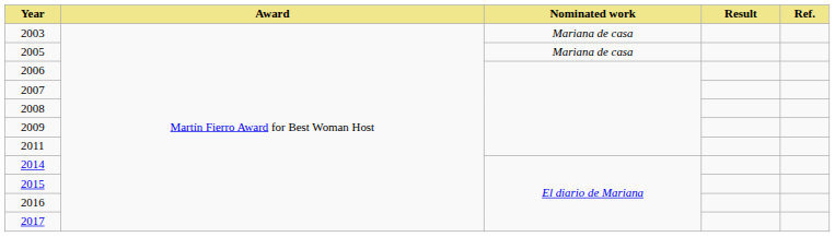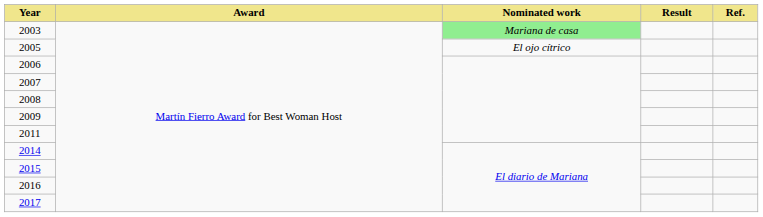2003 | Nominated work: no background -> lightgreen background
2005 | Nominated work: Mariana de casa -> El ojo cítrico
